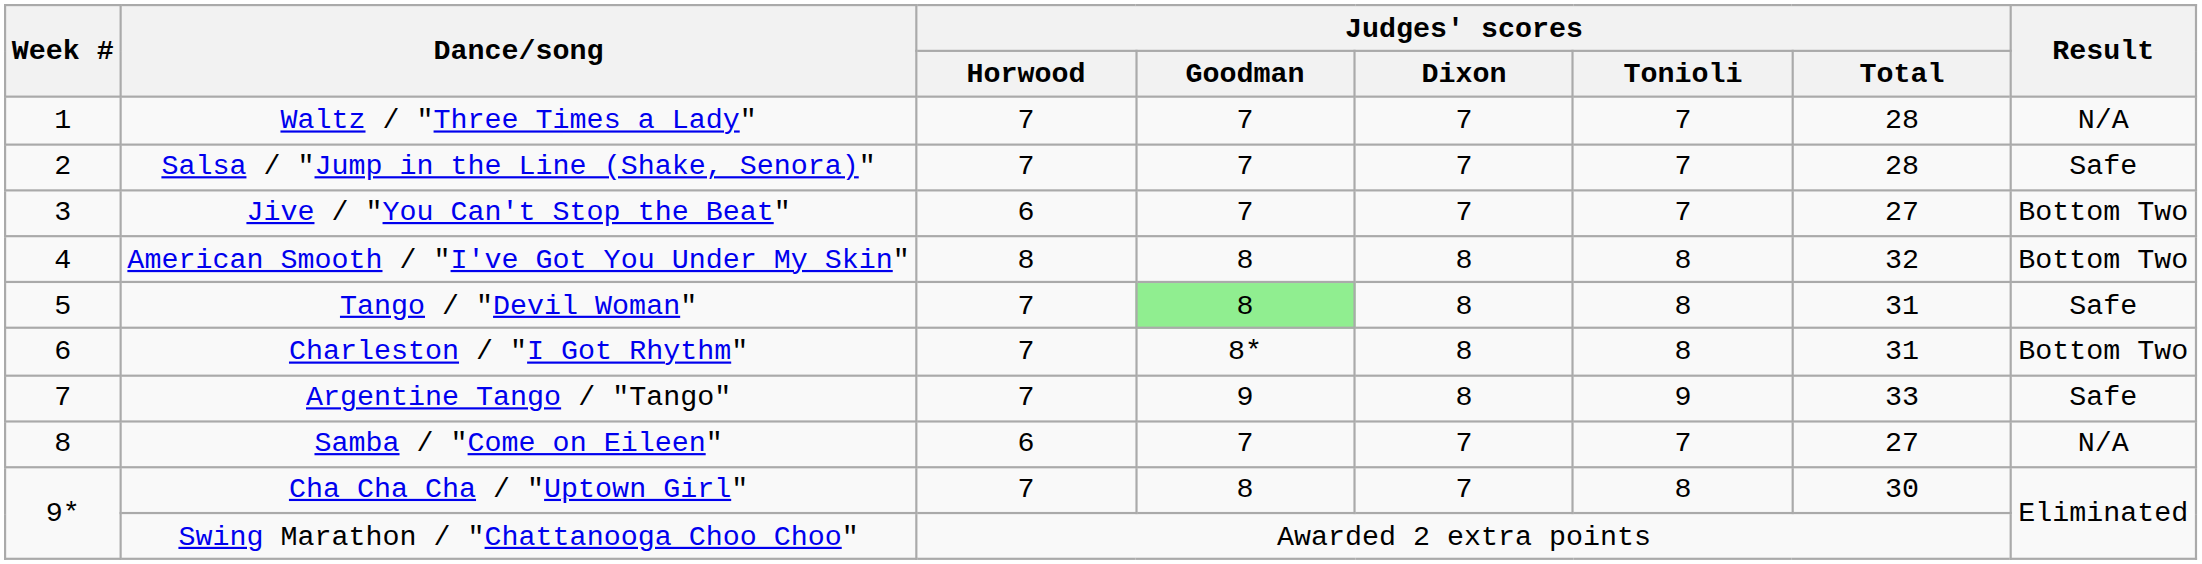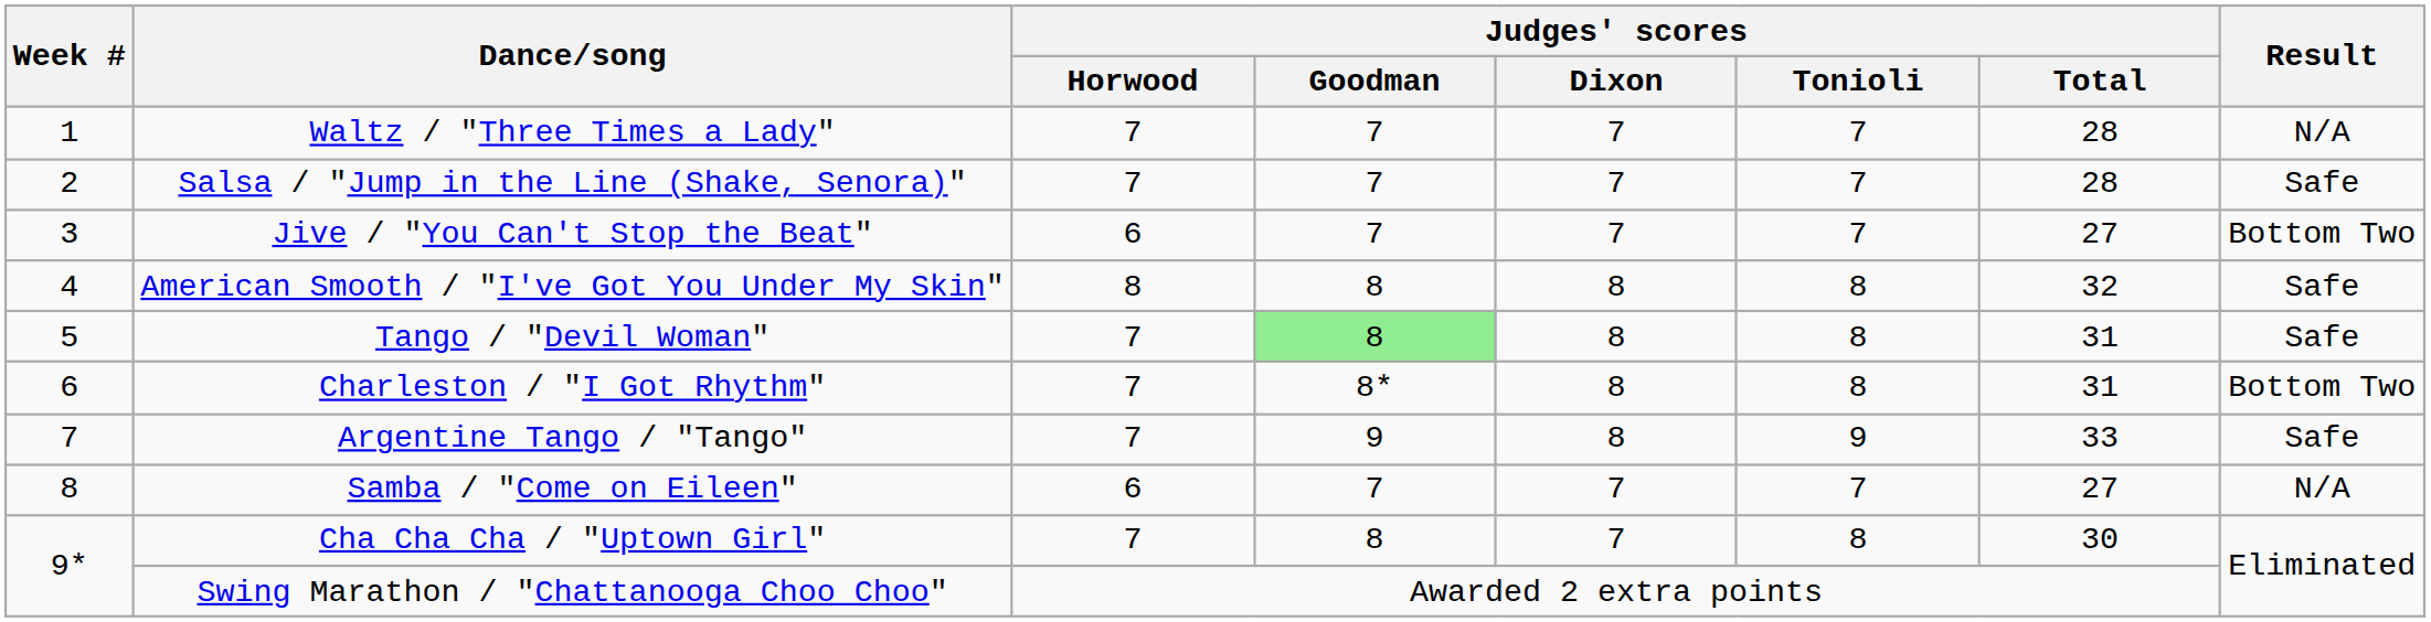American Smooth / "I've Got You Under My Skin" | Result: Bottom Two -> Safe
